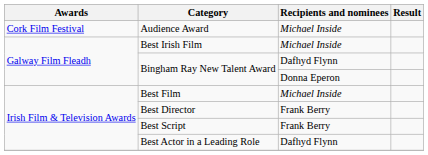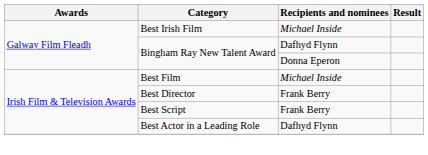- row: Cork Film Festival | Audience Award | Michael Inside
